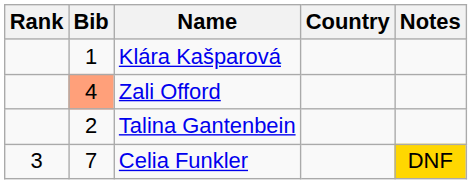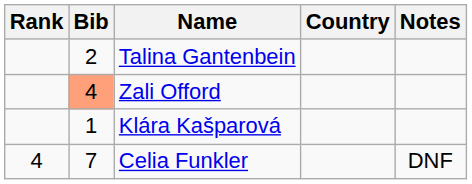rows swapped: Talina Gantenbein <-> Klára Kašparová
Celia Funkler | Rank: 3 -> 4
Celia Funkler | Notes: gold background -> no background
